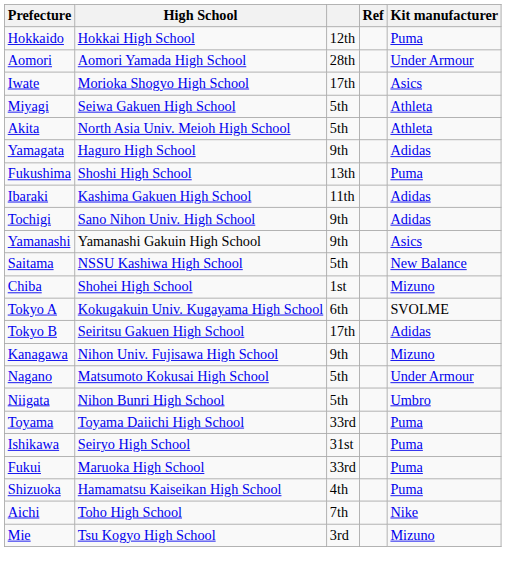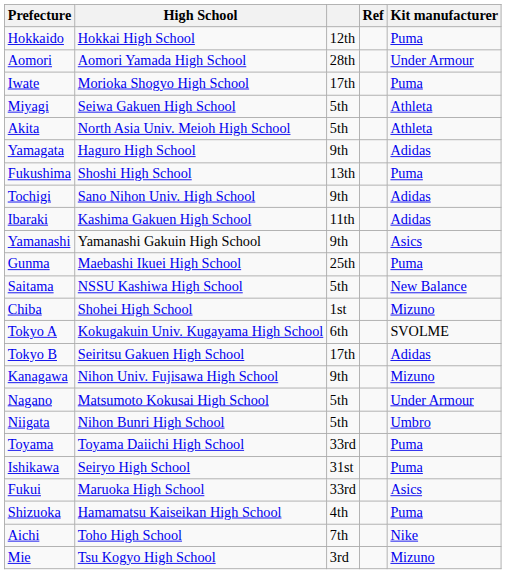Iwate | Kit manufacturer: Asics -> Puma
rows swapped: Ibaraki <-> Tochigi
+ row: Gunma | Maebashi Ikuei High School | 25th | Puma
Fukui | Kit manufacturer: Puma -> Asics
